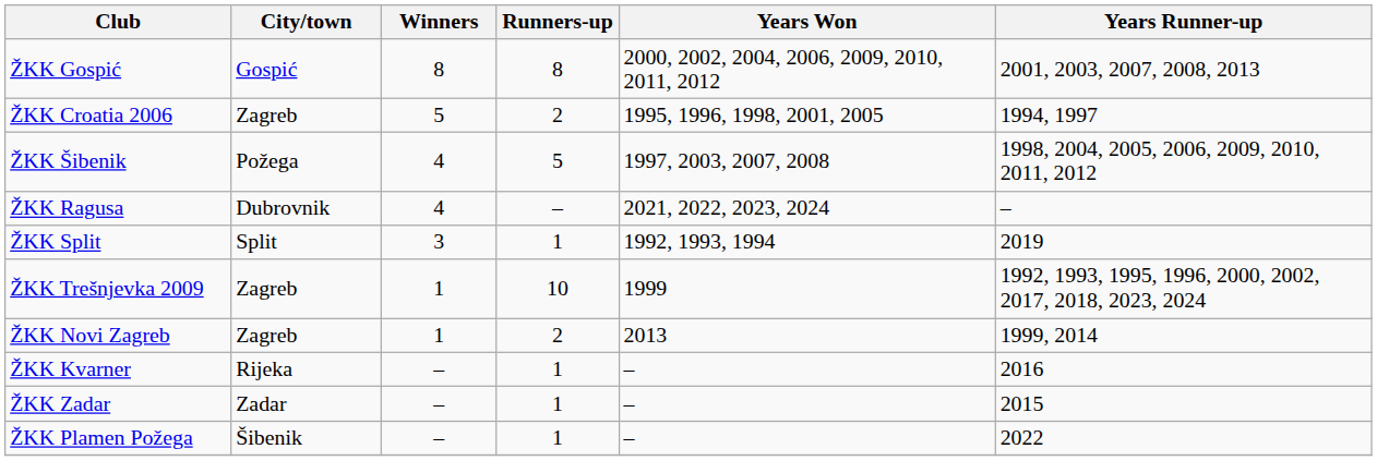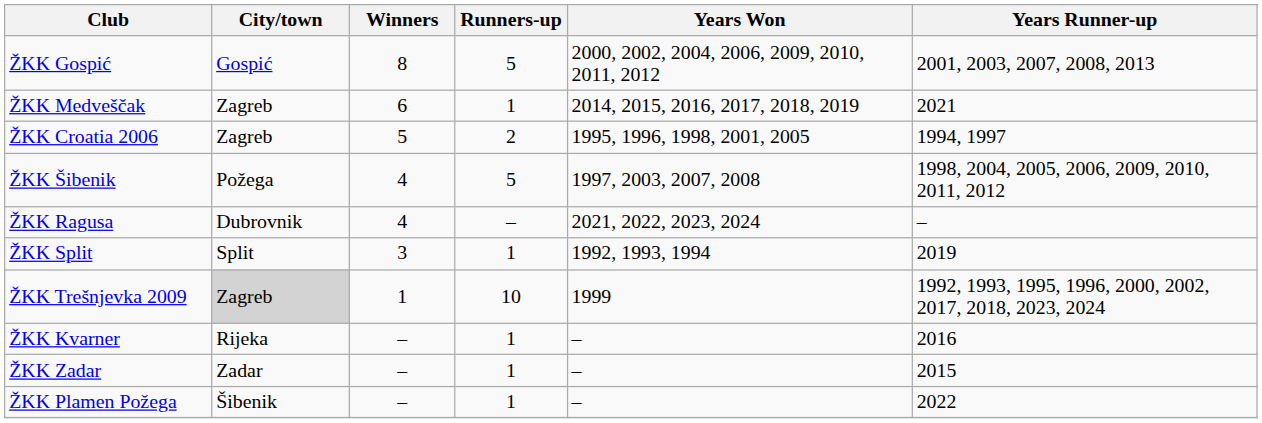ŽKK Gospić | Runners-up: 8 -> 5
+ row: ŽKK Medveščak | Zagreb | 6 | 1 | 2014, 2015, 2016, 2017, 2018, 2019 | 2021
ŽKK Trešnjevka 2009 | City/town: no background -> lightgrey background
- row: ŽKK Novi Zagreb | Zagreb | 1 | 2 | 2013 | 1999, 2014
